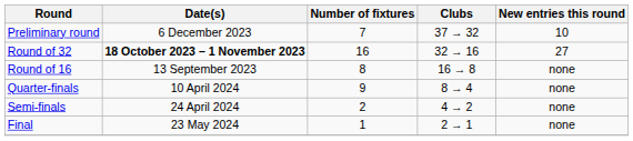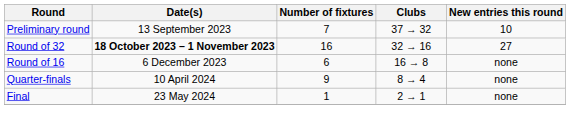Preliminary round | Date(s): 6 December 2023 -> 13 September 2023
Round of 16 | Date(s): 13 September 2023 -> 6 December 2023
Round of 16 | Number of fixtures: 8 -> 6
- row: Semi-finals | 24 April 2024 | 2 | 4 → 2 | none
